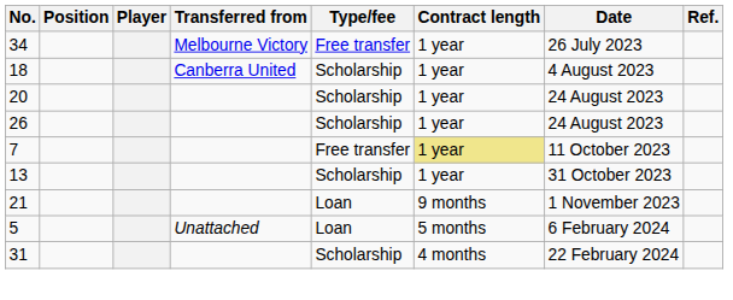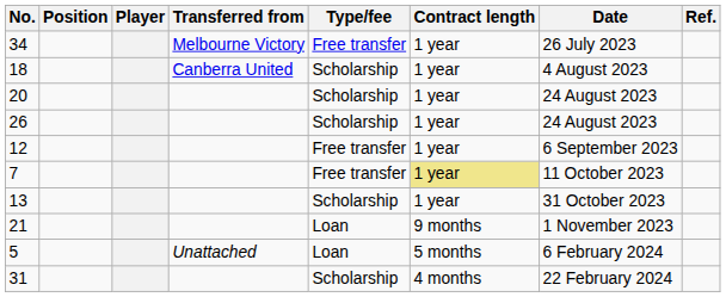+ row: 12 | Free transfer | 1 year | 6 September 2023
